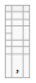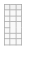- row: ,
